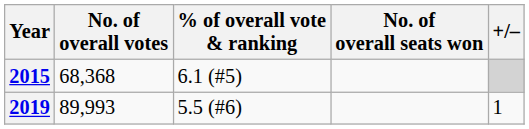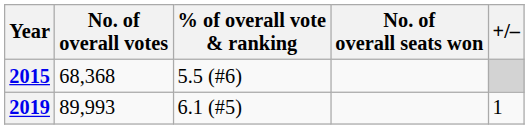2015 | % of overall vote & ranking: 6.1 (#5) -> 5.5 (#6)
2019 | % of overall vote & ranking: 5.5 (#6) -> 6.1 (#5)
